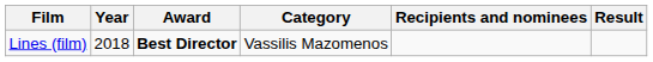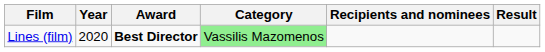Lines (film) | Year: 2018 -> 2020
Lines (film) | Category: no background -> lightgreen background
